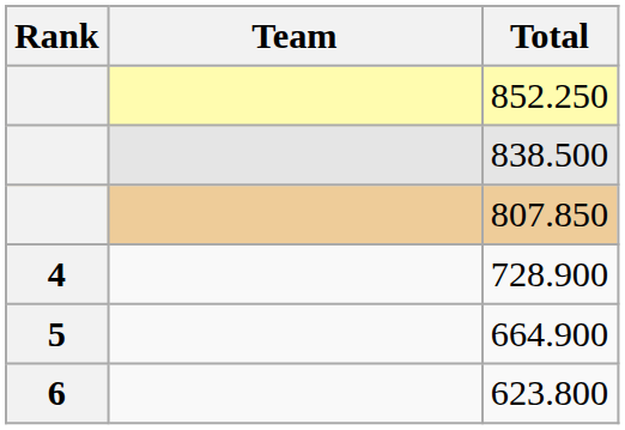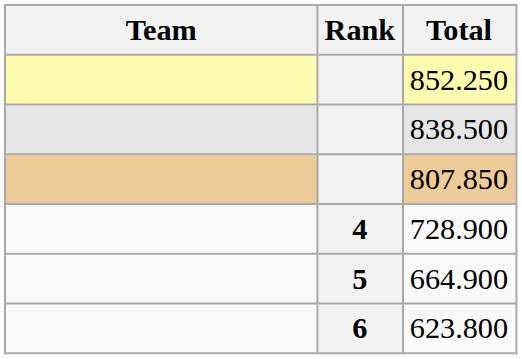columns swapped: Rank <-> Team
